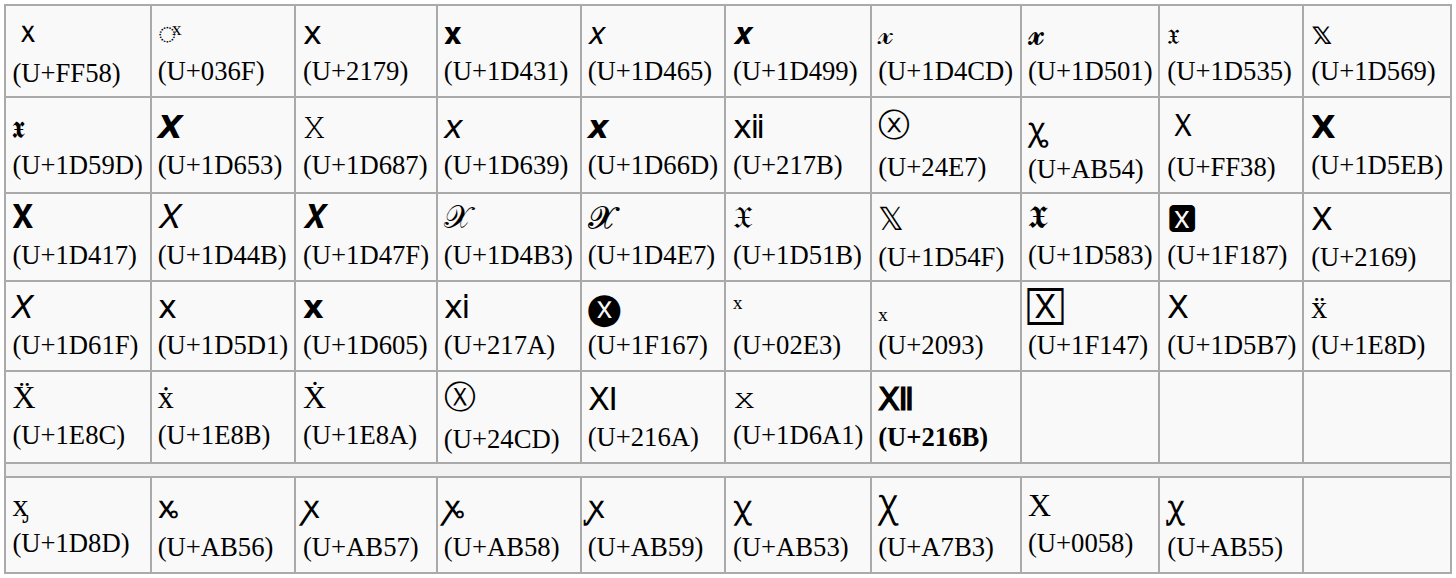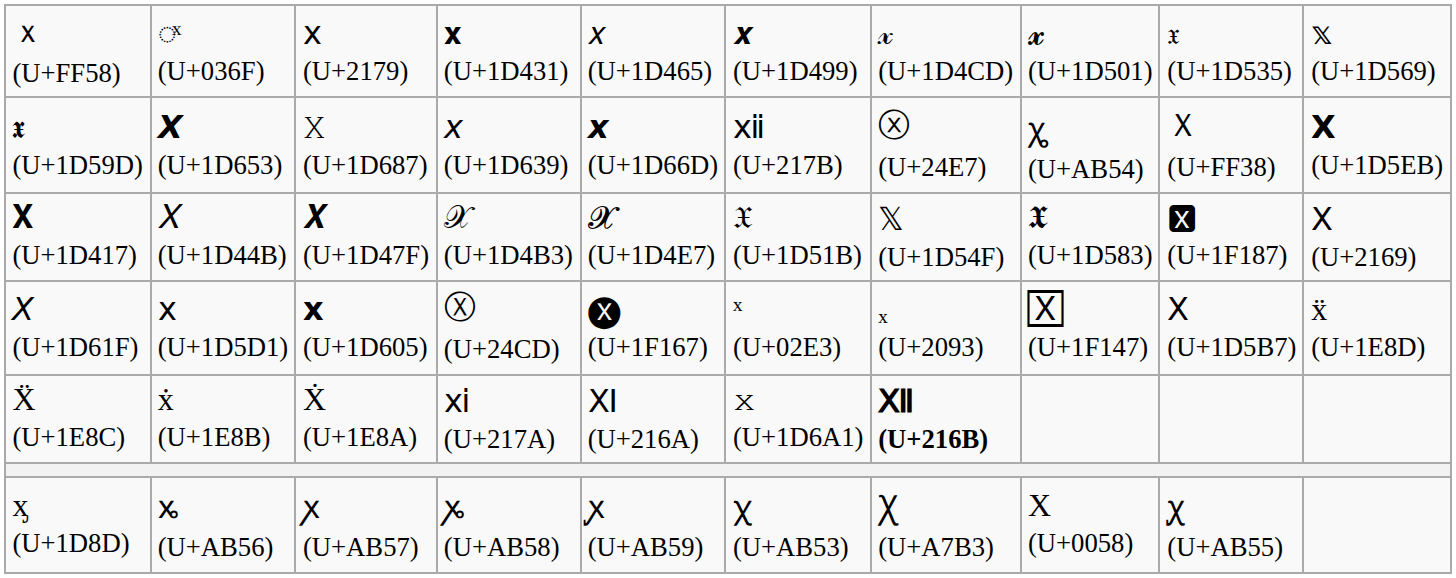𝘟 (U+1D61F) | column 4: ⅺ (U+217A) -> Ⓧ (U+24CD)
Ẍ (U+1E8C) | column 4: Ⓧ (U+24CD) -> ⅺ (U+217A)
